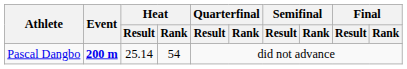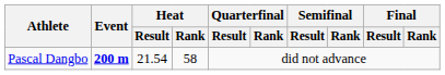Pascal Dangbo | Heat / Result: 25.14 -> 21.54
Pascal Dangbo | Heat / Rank: 54 -> 58
